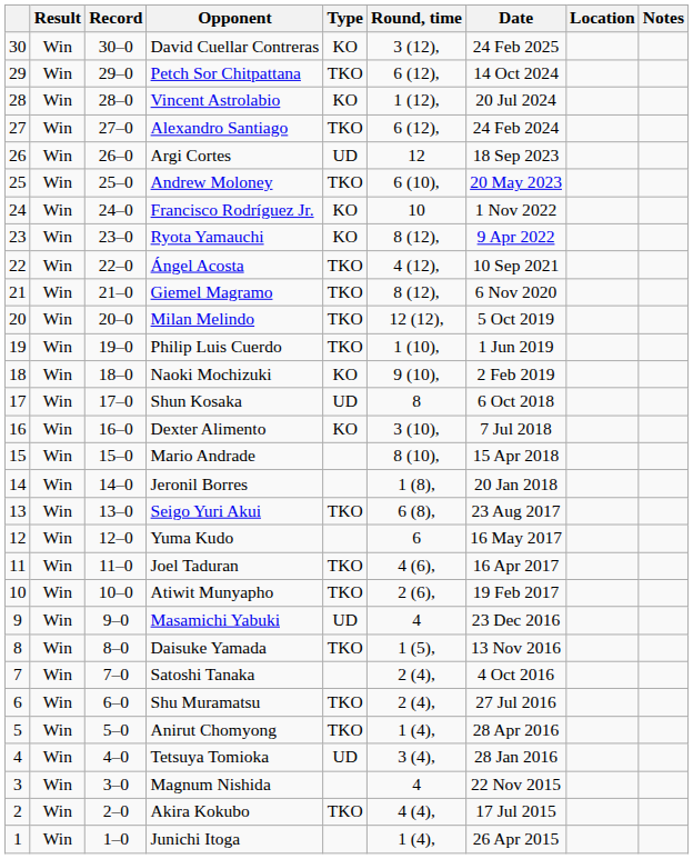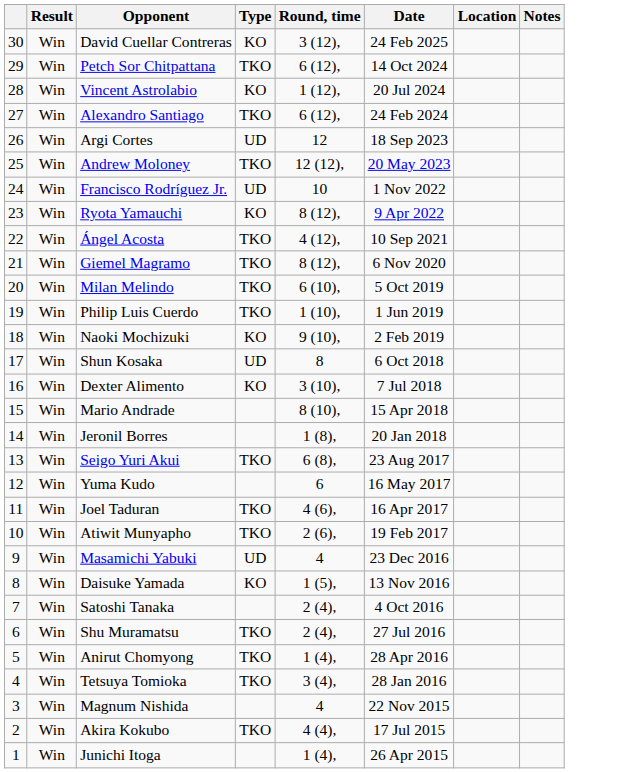- column: Record | 30–0 | 29–0 | 28–0 | 27–0 | 26–0 | 25–0 | 24–0 | 23–0 | 22–0 | 21–0 | 20–0 | 19–0 | 18–0 | 17–0 | 16–0 | 15–0 | 14–0 | 13–0 | 12–0 | 11–0 | 10–0 | 9–0 | 8–0 | 7–0 | 6–0 | 5–0 | 4–0 | 3–0 | 2–0 | 1–0
Andrew Moloney | Round, time: 6 (10), -> 12 (12),
Francisco Rodríguez Jr. | Type: KO -> UD
Milan Melindo | Round, time: 12 (12), -> 6 (10),
Daisuke Yamada | Type: TKO -> KO
Tetsuya Tomioka | Type: UD -> TKO
